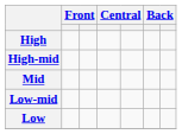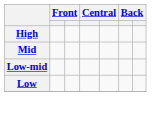- row: High-mid
